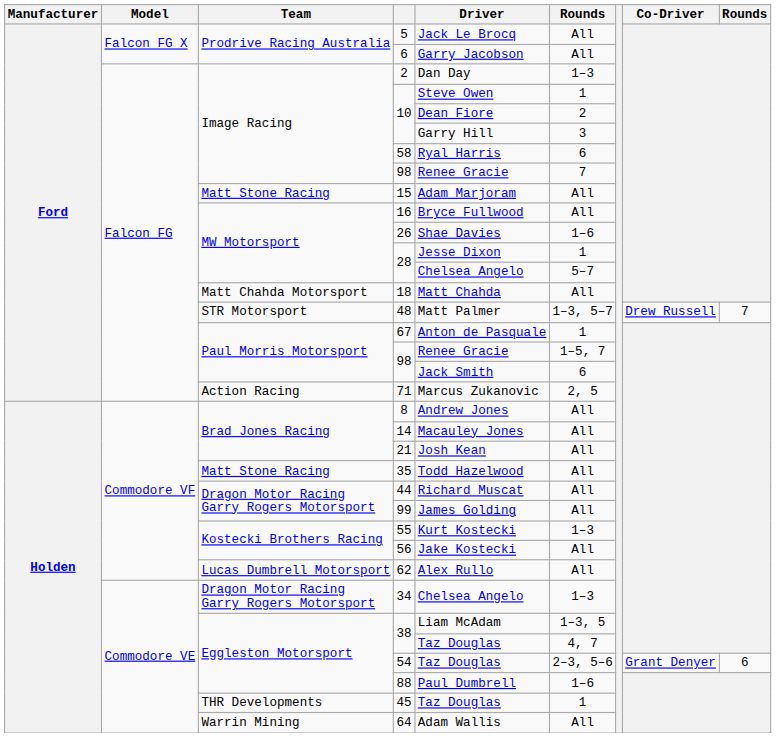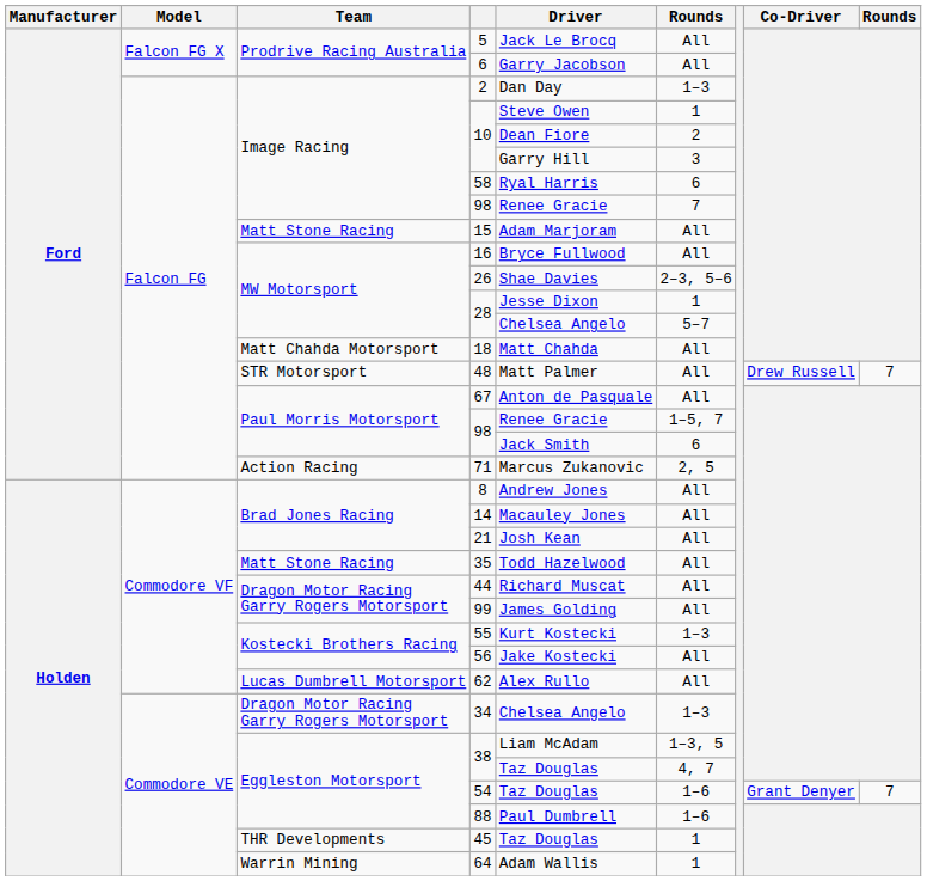26 | column 6: 1–6 -> 2–3, 5–6
48 | column 6: 1–3, 5–7 -> All
67 | column 6: 1 -> All
54 | column 6: 2–3, 5–6 -> 1–6
54 | column 9: 6 -> 7
64 | column 6: All -> 1
